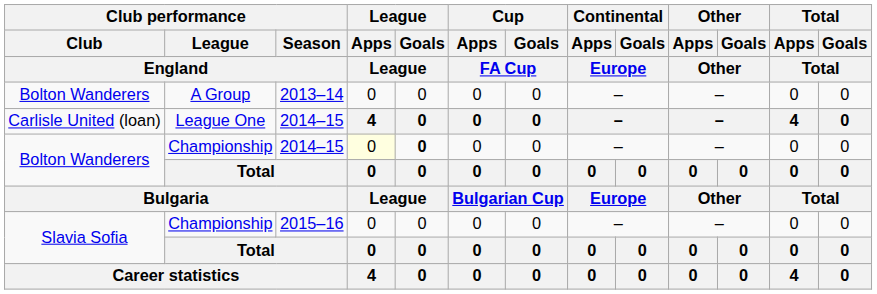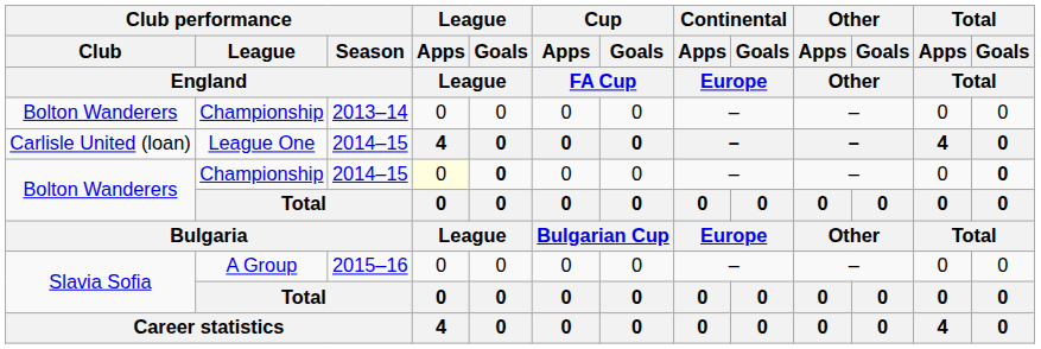Bolton Wanderers / 2013–14 | Club performance / League / England: A Group -> Championship
Bolton Wanderers / 2014–15 | Total / Goals / Total: normal -> bold
Slavia Sofia / 2015–16 | Club performance / League / England: Championship -> A Group
